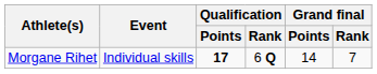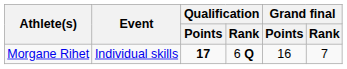Morgane Rihet | Grand final / Points: 14 -> 16
